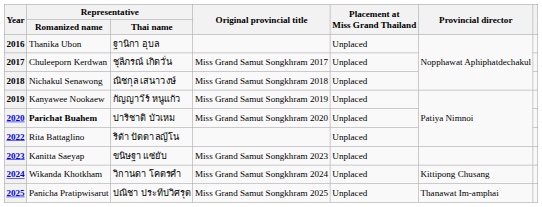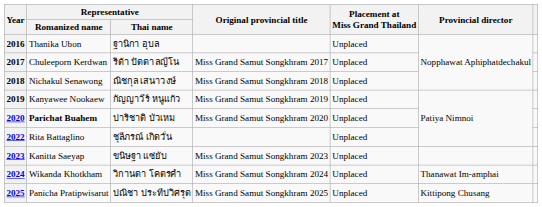2017 | Representative / Thai name: ชุลีภรณ์ เกิดวั่น -> ริต้า ปัตตาลญีโน
2022 | Representative / Thai name: ริต้า ปัตตาลญีโน -> ชุลีภรณ์ เกิดวั่น
2024 | Provincial director: Kittipong Chusang -> Thanawat Im-amphai
2025 | Provincial director: Thanawat Im-amphai -> Kittipong Chusang
